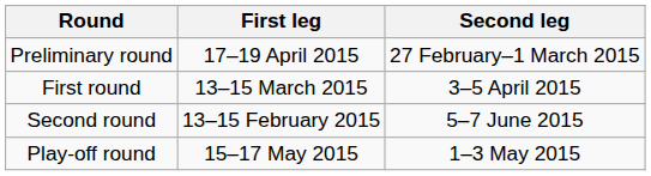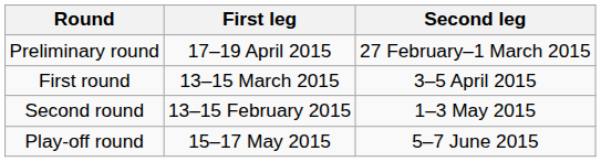Second round | Second leg: 5–7 June 2015 -> 1–3 May 2015
Play-off round | Second leg: 1–3 May 2015 -> 5–7 June 2015
